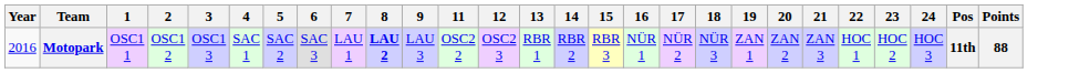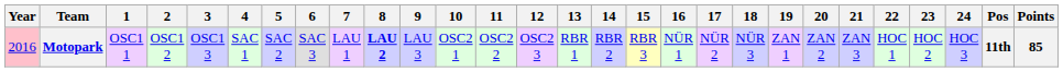+ column: 10 | OSC2 1
Motopark | Year: no background -> pink background
Motopark | Points: 88 -> 85
